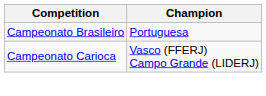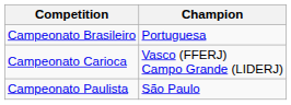+ row: Campeonato Paulista | São Paulo
